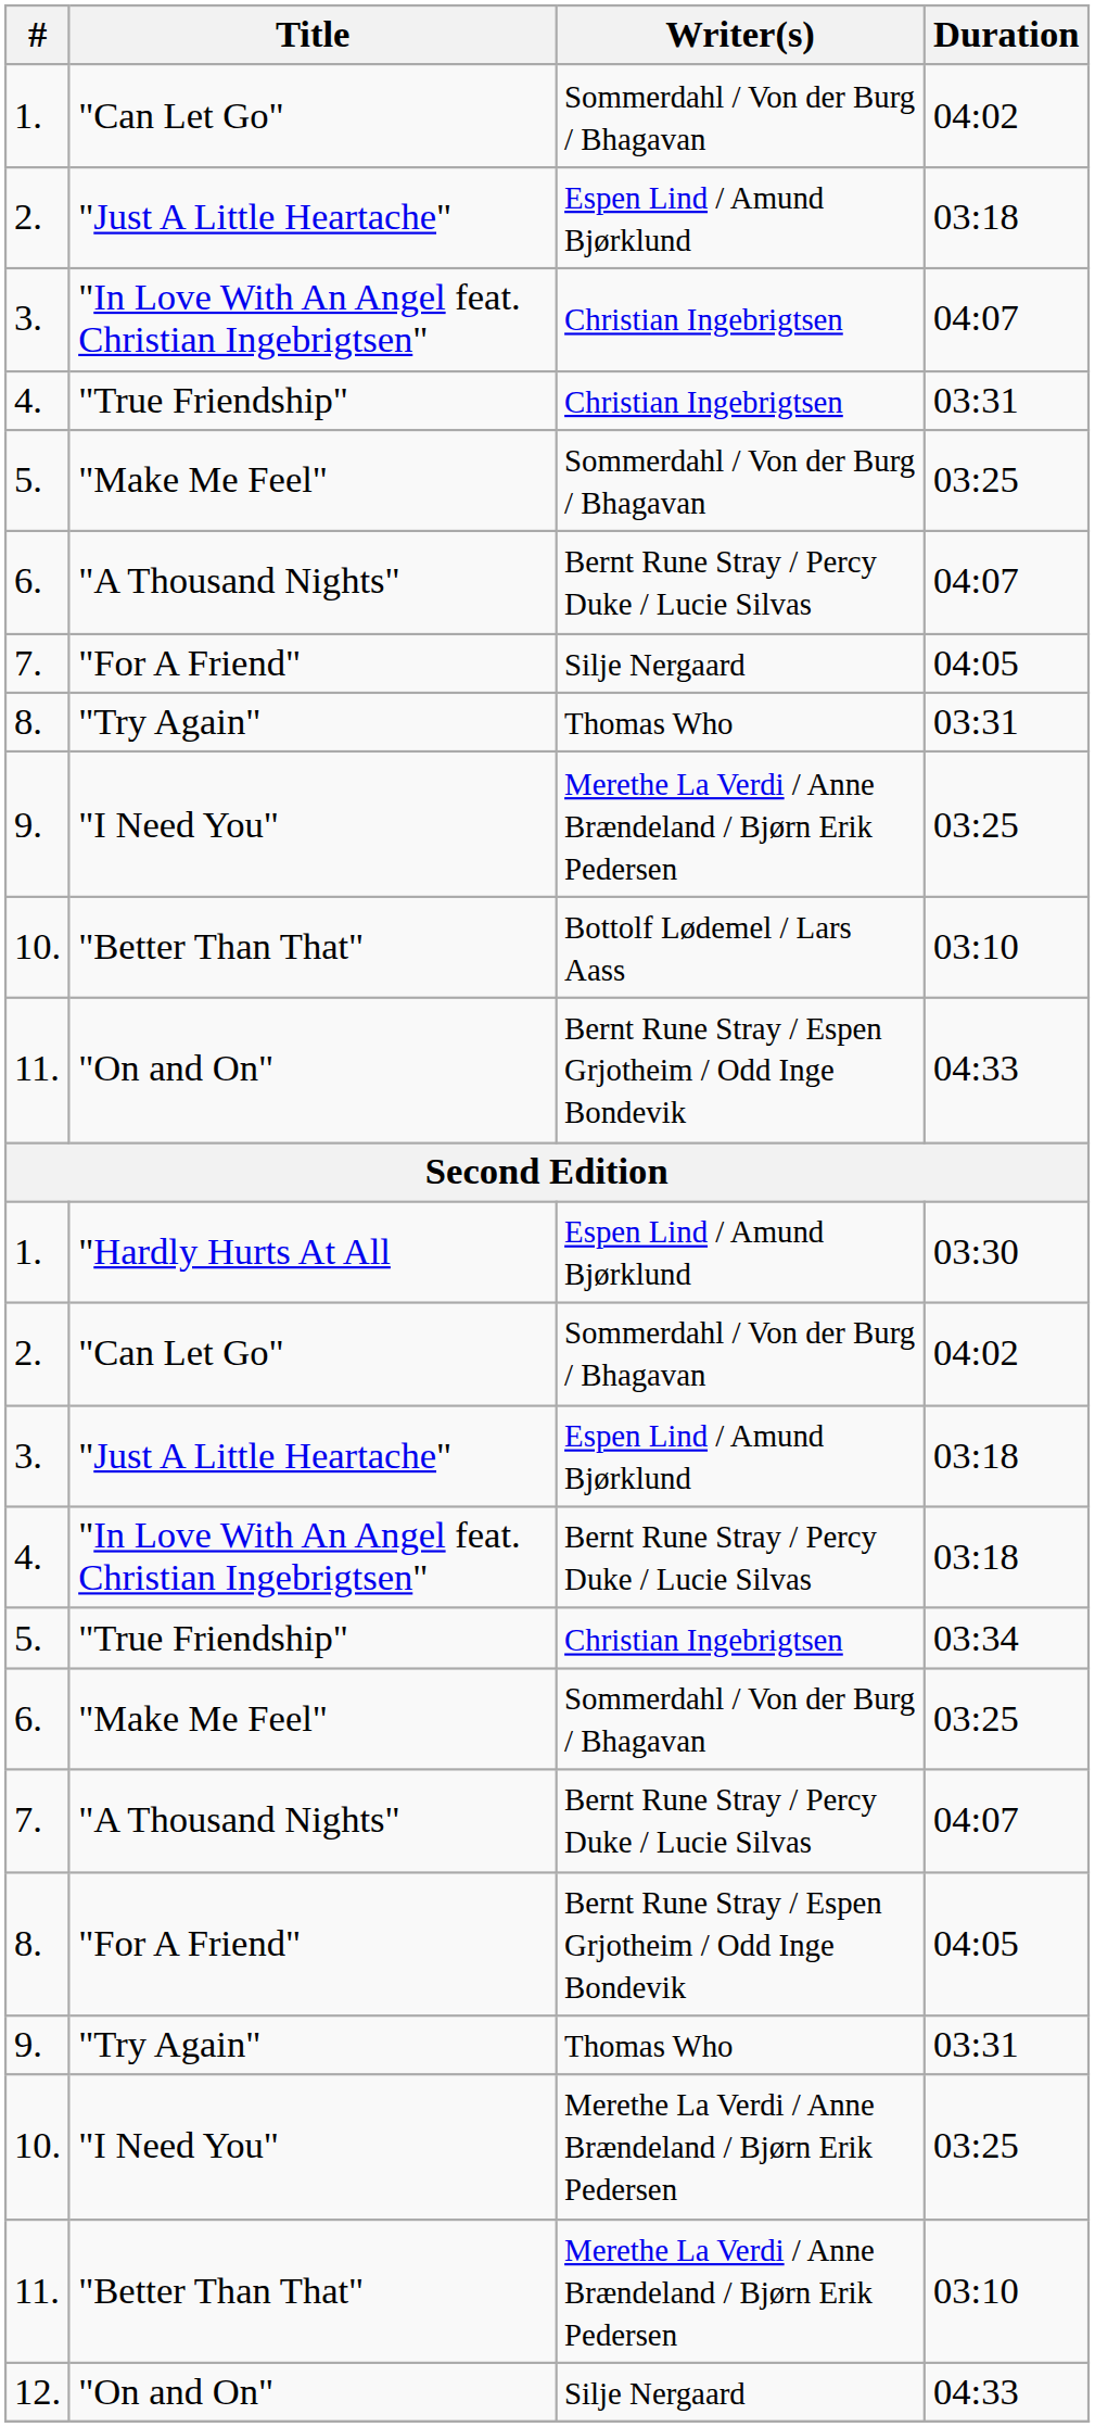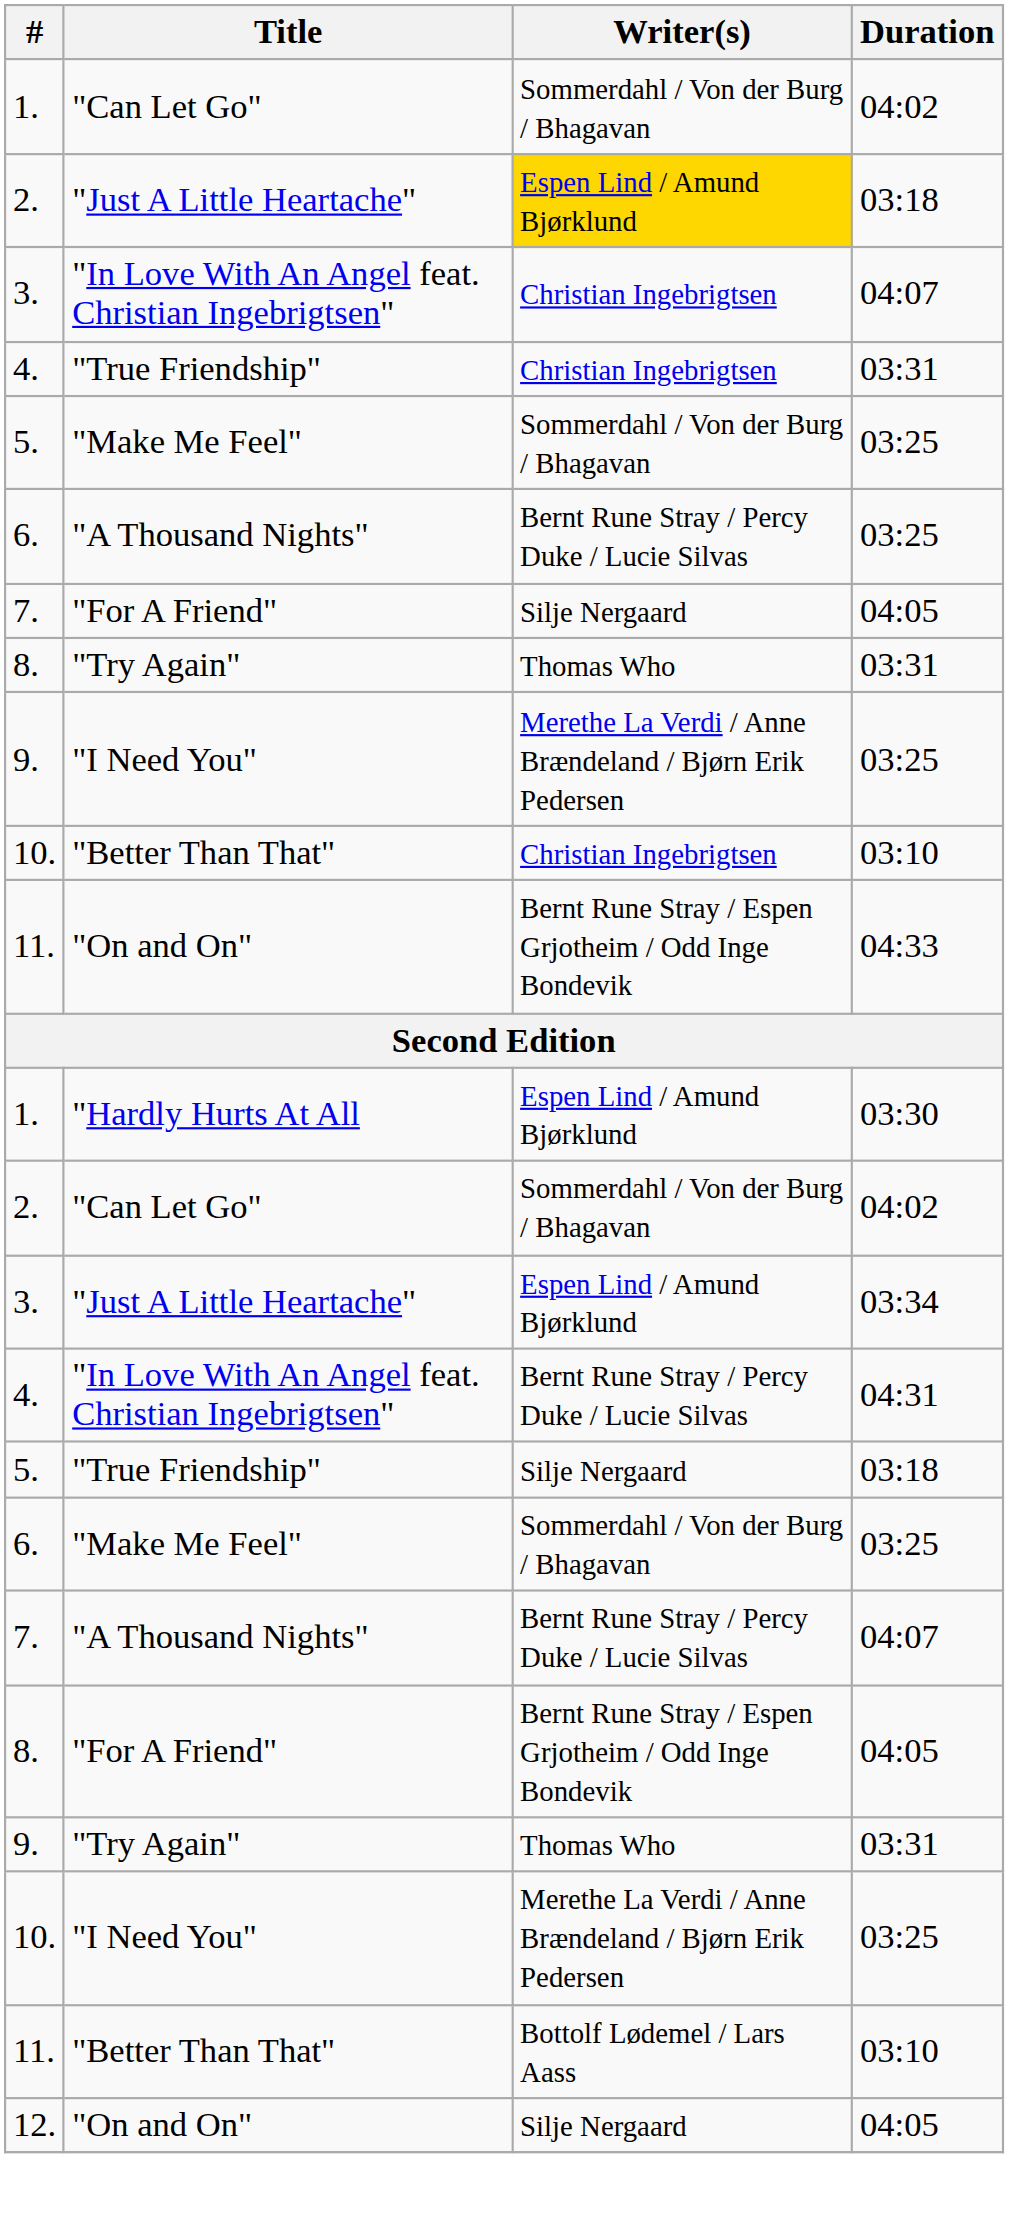2. / "Just A Little Heartache" | Writer(s): no background -> gold background
6. / "A Thousand Nights" | Duration: 04:07 -> 03:25
10. / "Better Than That" | Writer(s): Bottolf Lødemel / Lars Aass -> Christian Ingebrigtsen
3. / "Just A Little Heartache" | Duration: 03:18 -> 03:34
4. / "In Love With An Angel feat. Christian Ingebrigtsen" | Duration: 03:18 -> 04:31
5. / "True Friendship" | Writer(s): Christian Ingebrigtsen -> Silje Nergaard
5. / "True Friendship" | Duration: 03:34 -> 03:18
11. / "Better Than That" | Writer(s): Merethe La Verdi / Anne Brændeland / Bjørn Erik Pedersen -> Bottolf Lødemel / Lars Aass
12. | Duration: 04:33 -> 04:05
